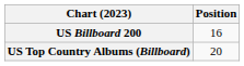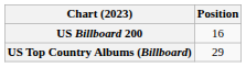US Top Country Albums (Billboard) | Position: 20 -> 29
